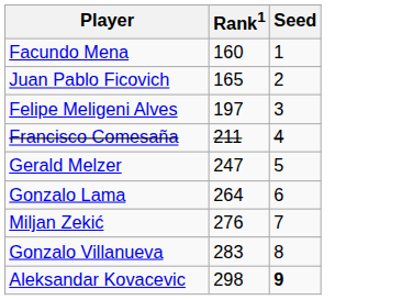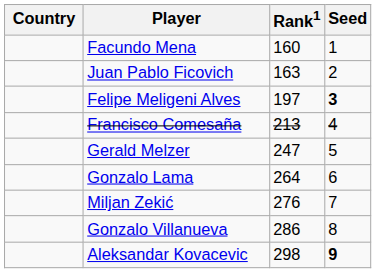+ column: Country
Juan Pablo Ficovich | Rank1: 165 -> 163
Felipe Meligeni Alves | Seed: normal -> bold
Francisco Comesaña | Rank1: 211 -> 213
Gonzalo Villanueva | Rank1: 283 -> 286
